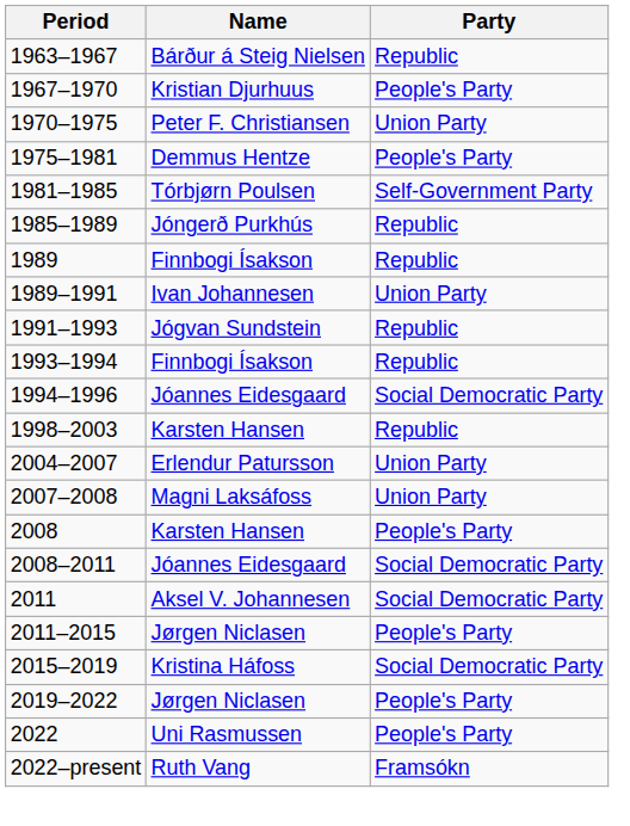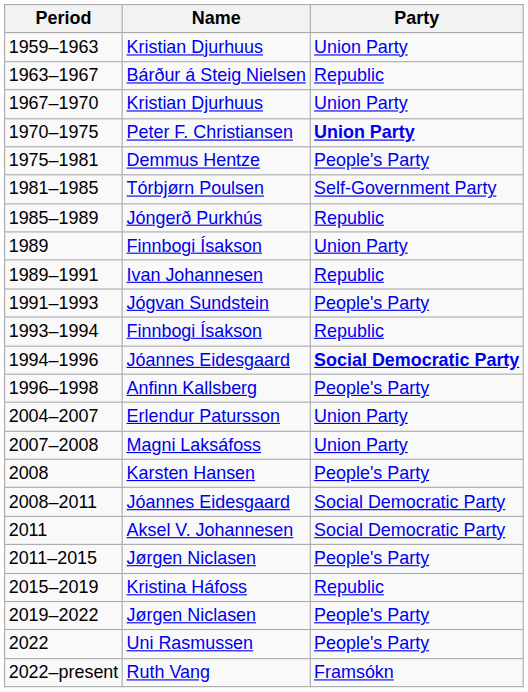+ row: 1959–1963 | Kristian Djurhuus | Union Party
1967–1970 | Party: People's Party -> Union Party
1970–1975 | Party: normal -> bold
1989 | Party: Republic -> Union Party
1989–1991 | Party: Union Party -> Republic
1991–1993 | Party: Republic -> People's Party
1994–1996 | Party: normal -> bold
+ row: 1996–1998 | Anfinn Kallsberg | People's Party
- row: 1998–2003 | Karsten Hansen | Republic
2015–2019 | Party: Social Democratic Party -> Republic
